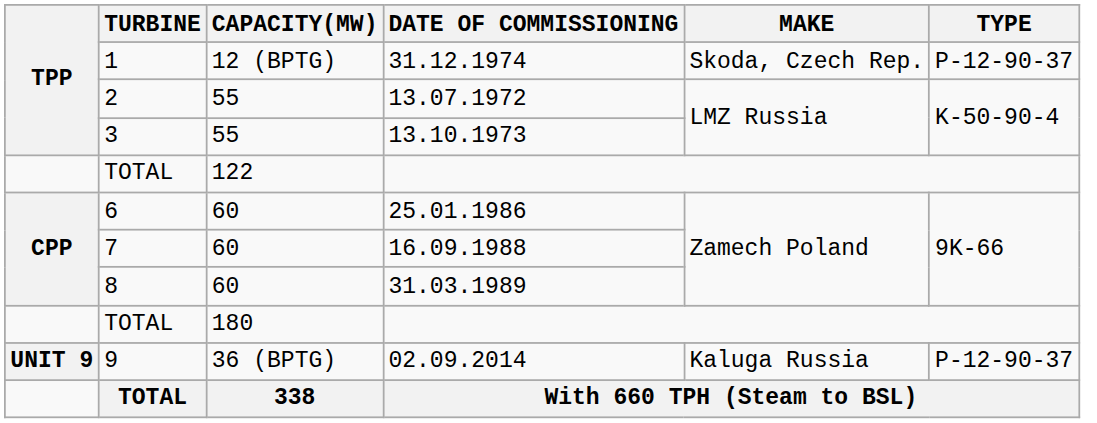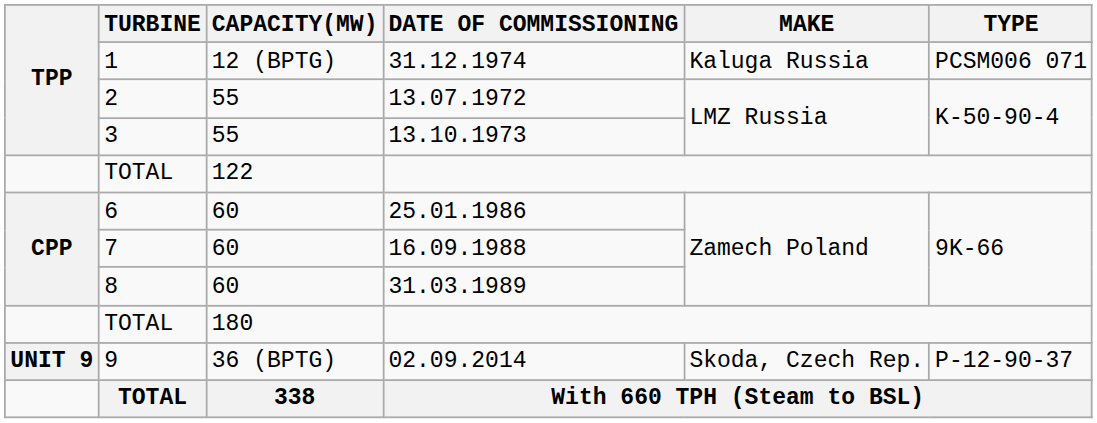31.12.1974 | MAKE: Skoda, Czech Rep. -> Kaluga Russia
31.12.1974 | TYPE: P-12-90-37 -> PCSM006 071
02.09.2014 | MAKE: Kaluga Russia -> Skoda, Czech Rep.
